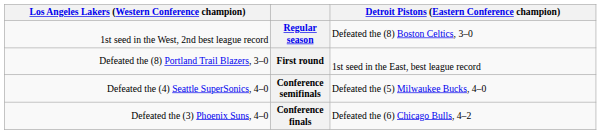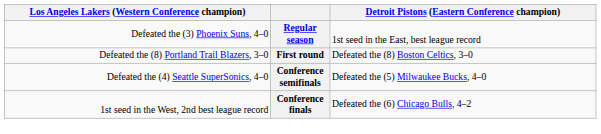Regular season | column 1: 1st seed in the West, 2nd best league record -> Defeated the (3) Phoenix Suns, 4–0
Regular season | column 4: Defeated the (8) Boston Celtics, 3–0 -> 1st seed in the East, best league record
First round | column 4: 1st seed in the East, best league record -> Defeated the (8) Boston Celtics, 3–0
Conference finals | column 1: Defeated the (3) Phoenix Suns, 4–0 -> 1st seed in the West, 2nd best league record
